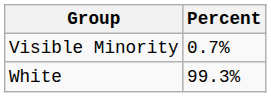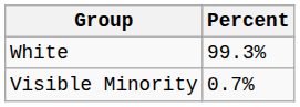rows swapped: White <-> Visible Minority
